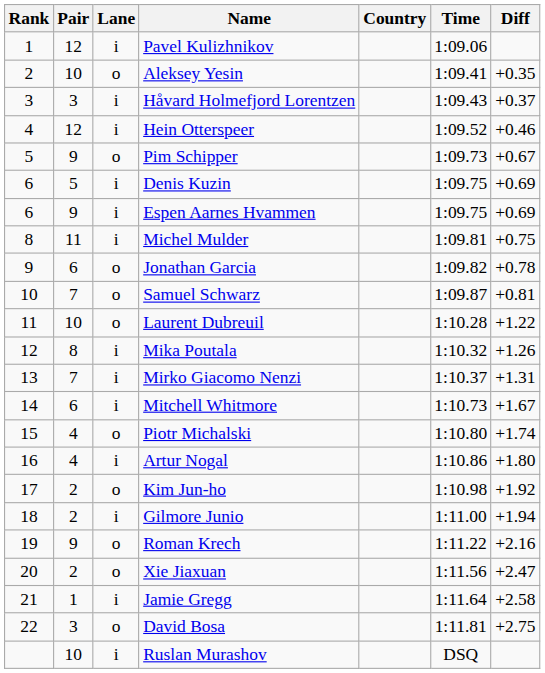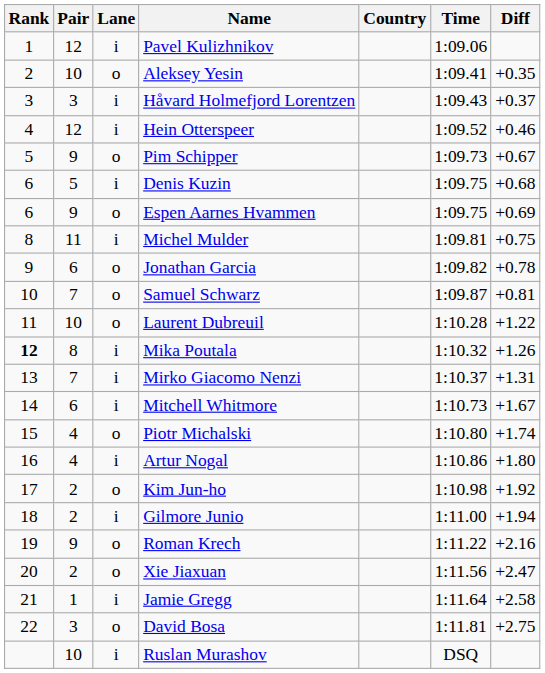Denis Kuzin | Diff: +0.69 -> +0.68
Espen Aarnes Hvammen | Lane: i -> o
Mika Poutala | Rank: normal -> bold
